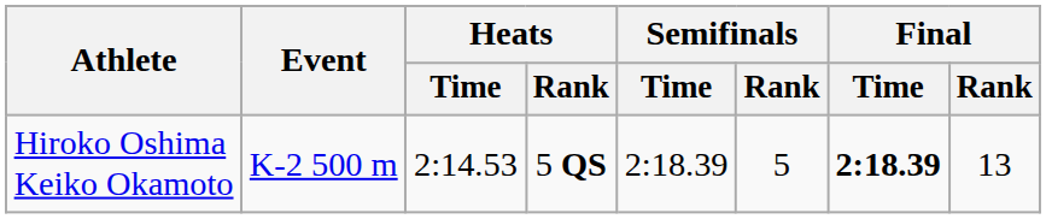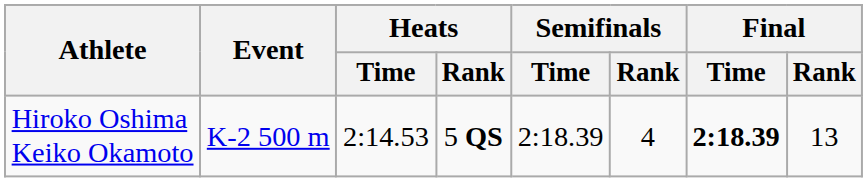Hiroko Oshima Keiko Okamoto | Semifinals / Rank: 5 -> 4
